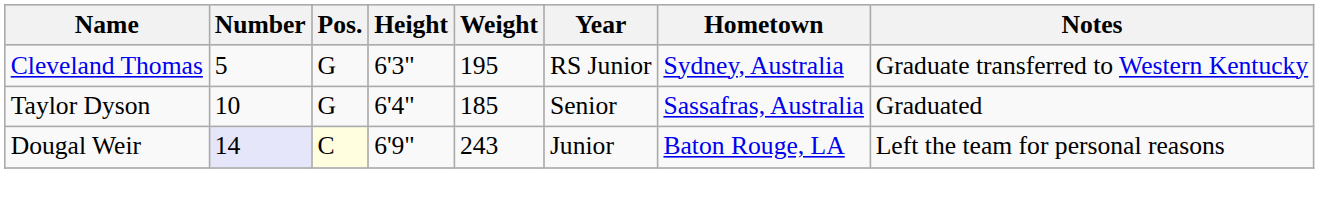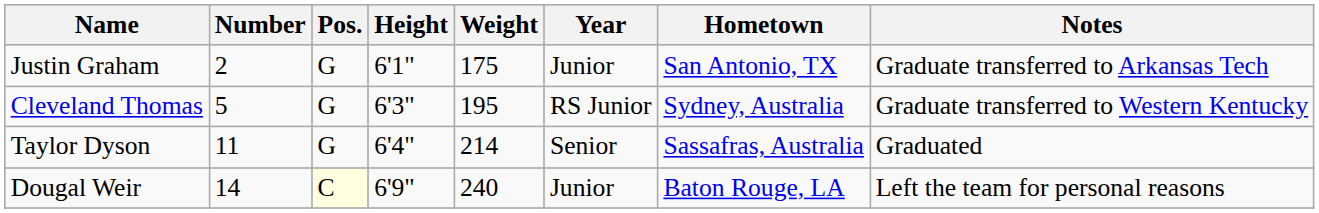+ row: Justin Graham | 2 | G | 6'1" | 175 | Junior | San Antonio, TX | Graduate transferred to Arkansas Tech
Taylor Dyson | Number: 10 -> 11
Taylor Dyson | Weight: 185 -> 214
Dougal Weir | Number: lavender background -> no background
Dougal Weir | Weight: 243 -> 240
